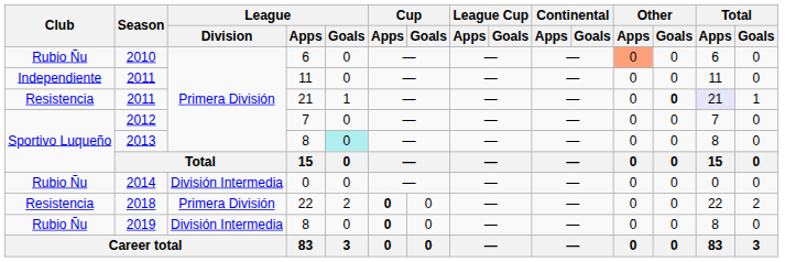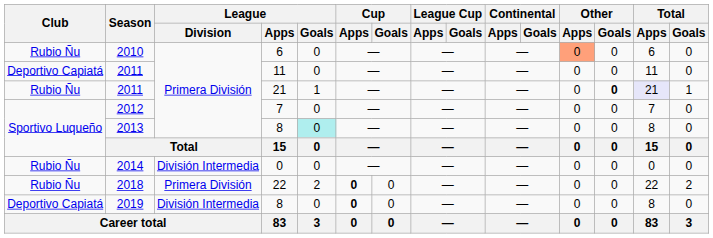2011 / 11 | Club: Independiente -> Deportivo Capiatá
2011 / 21 | Club: Resistencia -> Rubio Ñu
2018 | Club: Resistencia -> Rubio Ñu
2019 | Club: Rubio Ñu -> Deportivo Capiatá
